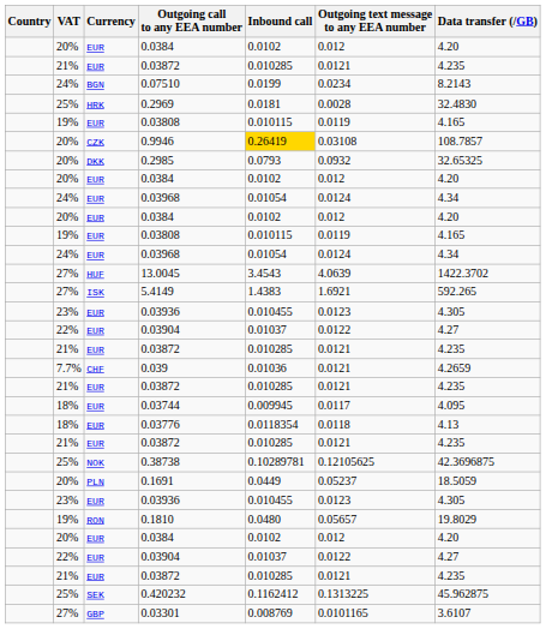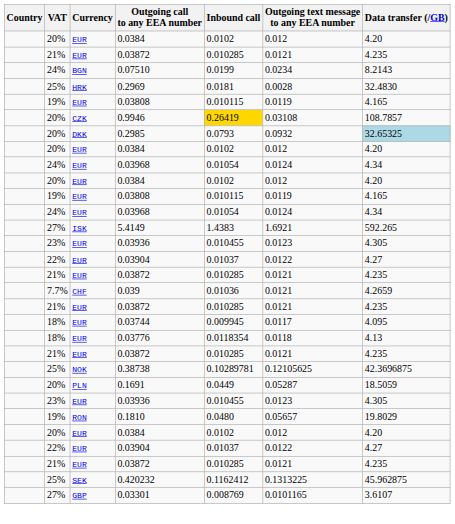0.2985 | Data transfer (/GB): no background -> lightblue background
- row: 27% | HUF | 13.0045 | 3.4543 | 4.0639 | 1422.3702
0.1691 | Outgoing text message to any EEA number: 0.05237 -> 0.05287
